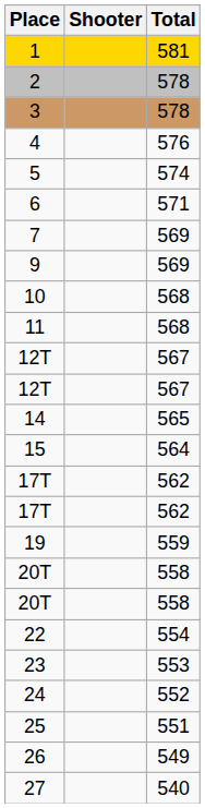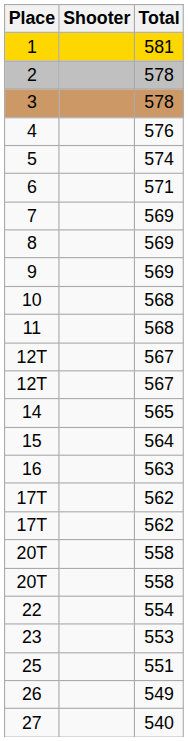+ row: 8 | 569
+ row: 16 | 563
- row: 19 | 559
- row: 24 | 552
